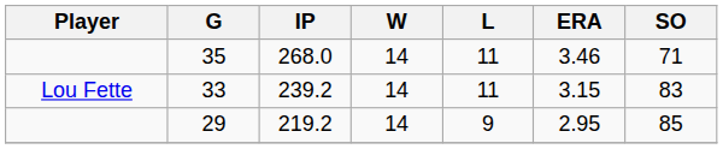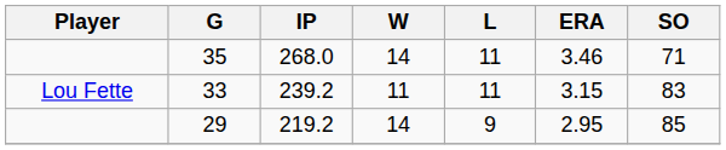33 | W: 14 -> 11
